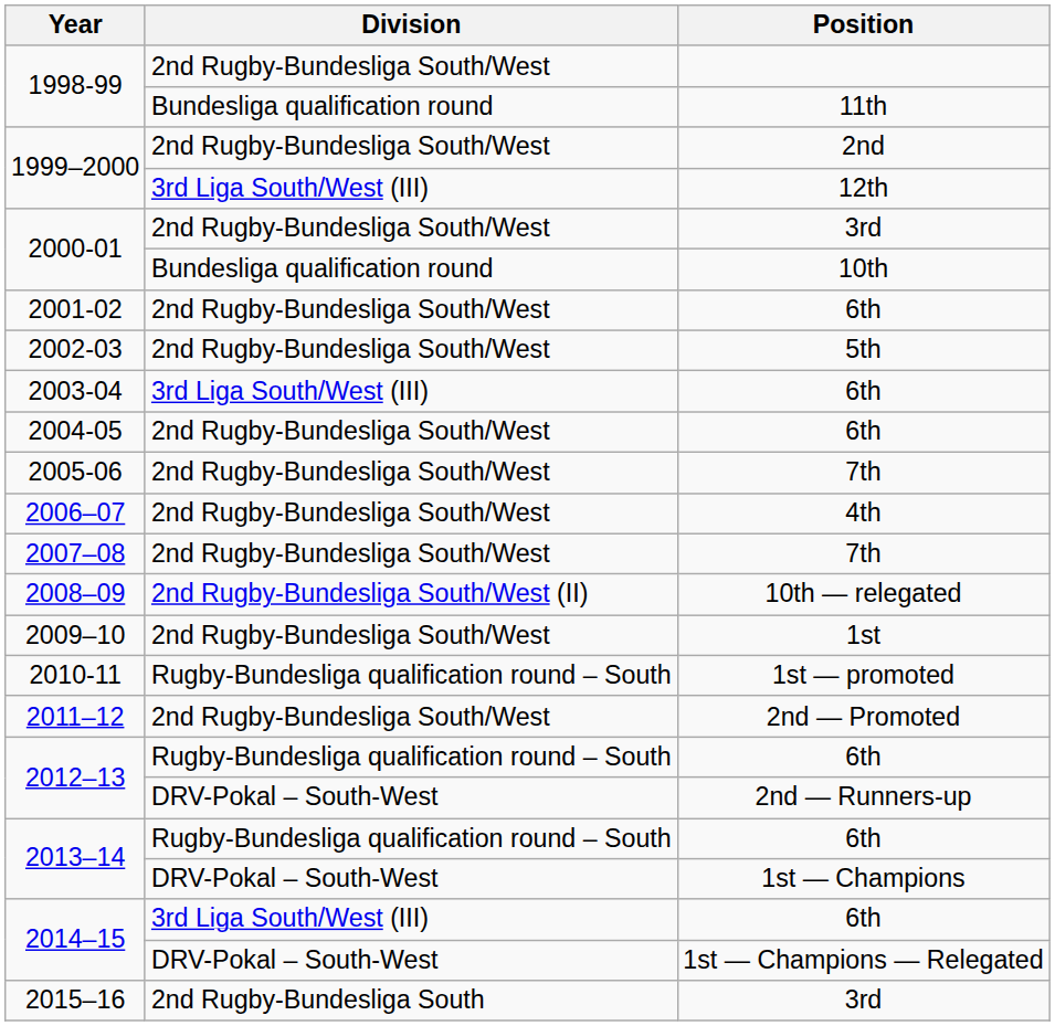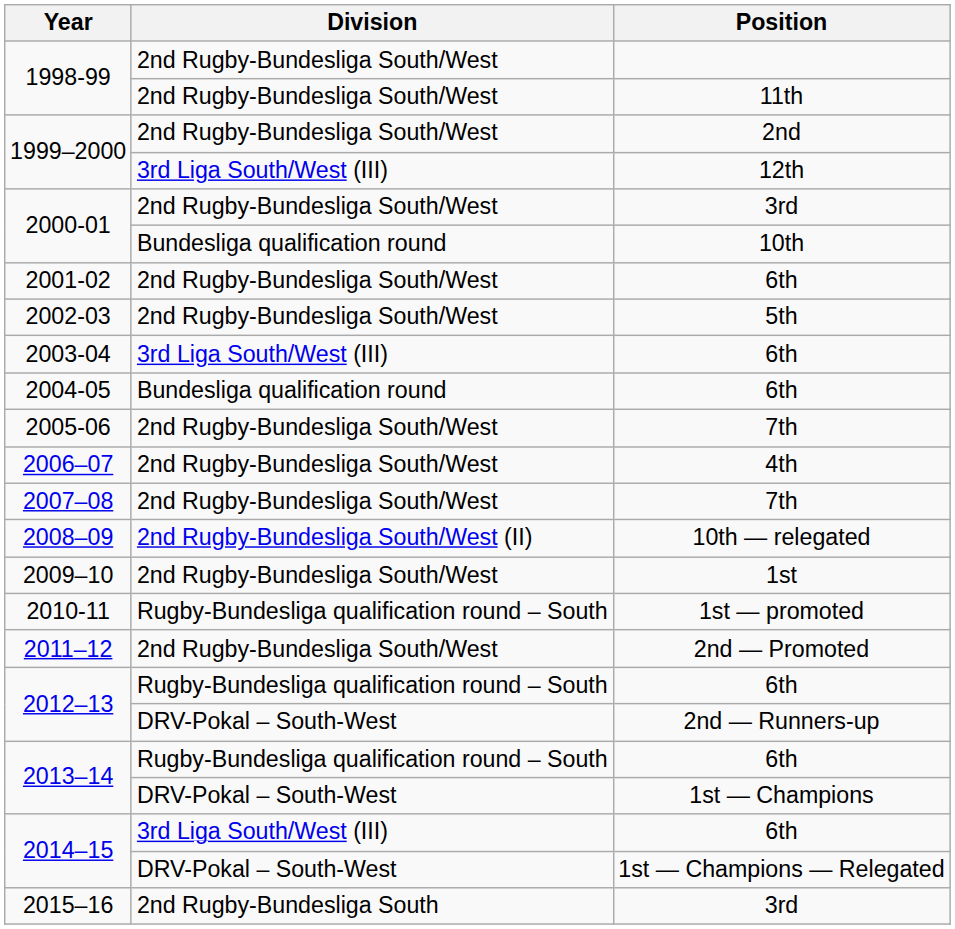1998-99 / 11th | Division: Bundesliga qualification round -> 2nd Rugby-Bundesliga South/West
2004-05 | Division: 2nd Rugby-Bundesliga South/West -> Bundesliga qualification round
